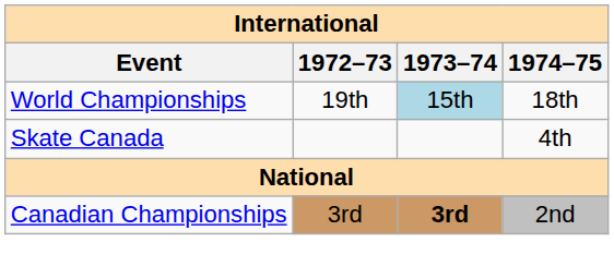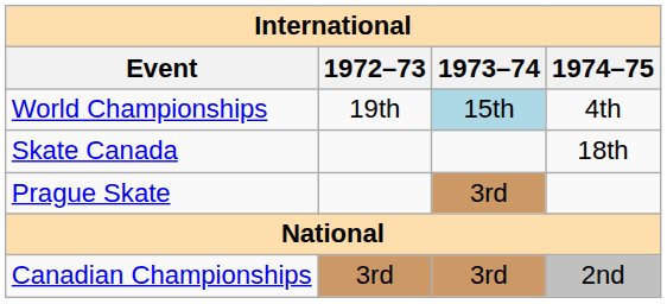World Championships | 1974–75: 18th -> 4th
Skate Canada | 1974–75: 4th -> 18th
+ row: Prague Skate | 3rd
Canadian Championships | 1973–74: bold -> normal
